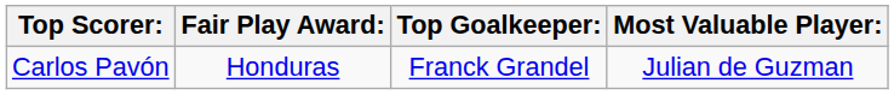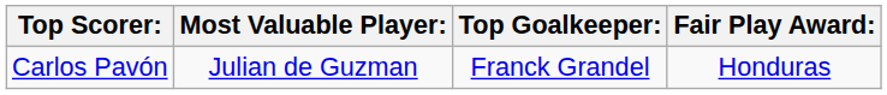columns swapped: Most Valuable Player: <-> Fair Play Award:
